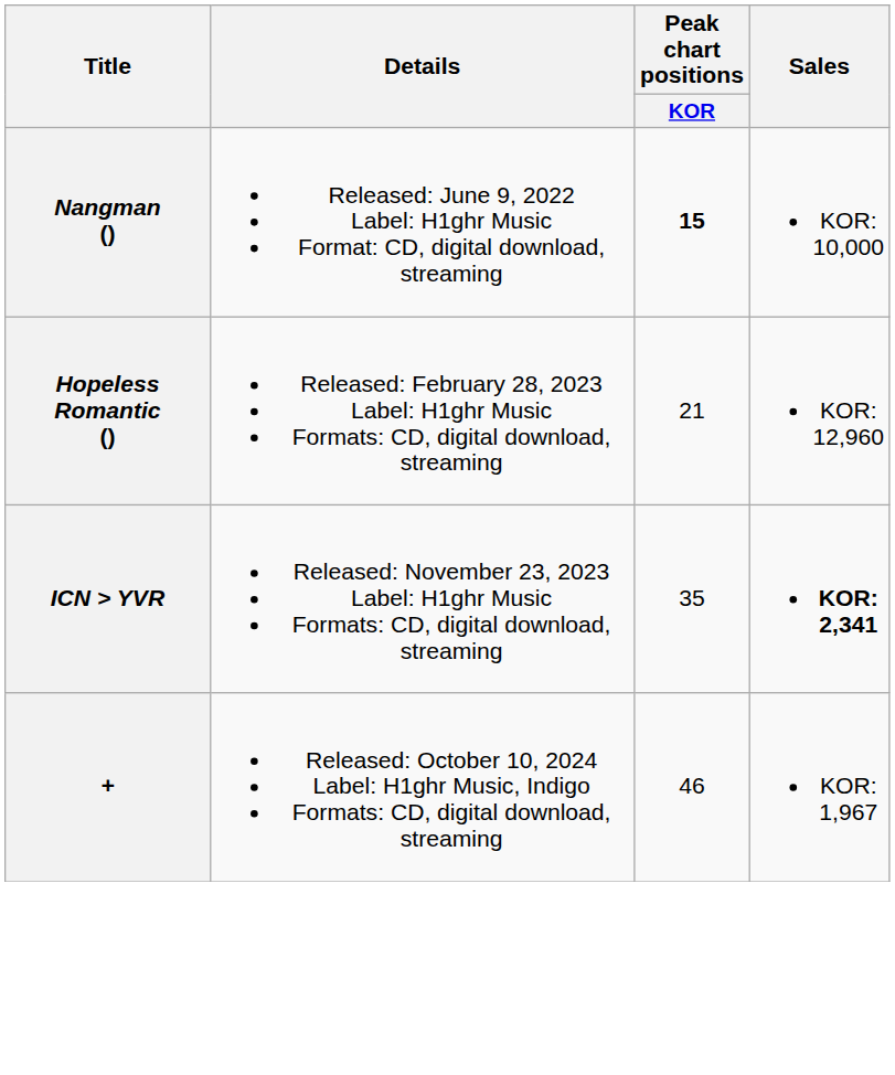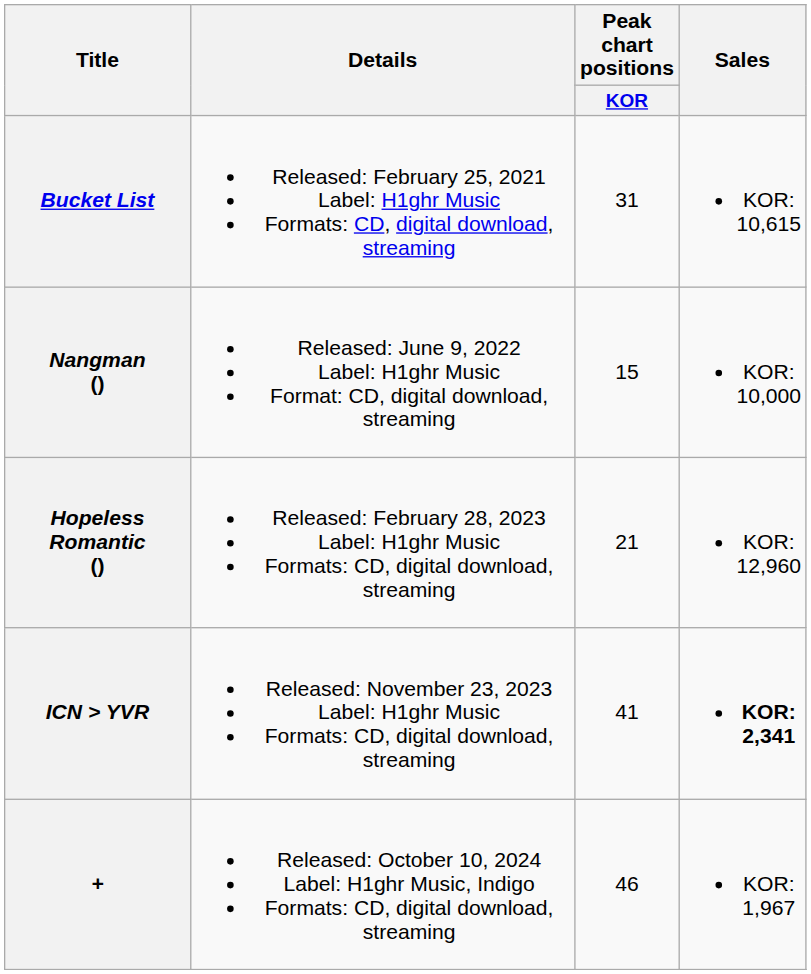+ row: Bucket List | Released: February 25, 2021 Label: H1ghr Music Formats: CD, digital download, streaming | 31 | KOR: 10,615
Nangman () | Peak chart positions / KOR: bold -> normal
ICN > YVR | Peak chart positions / KOR: 35 -> 41
